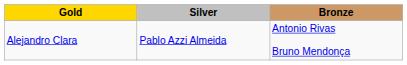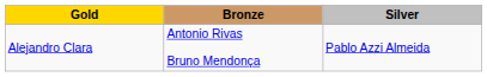columns swapped: Silver <-> Bronze
